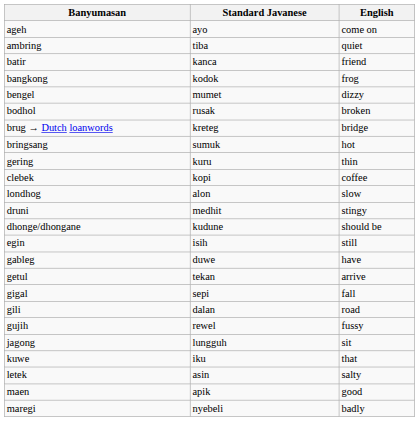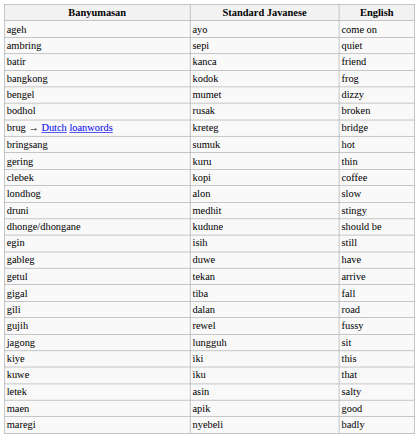ambring | Standard Javanese: tiba -> sepi
gigal | Standard Javanese: sepi -> tiba
+ row: kiye | iki | this
